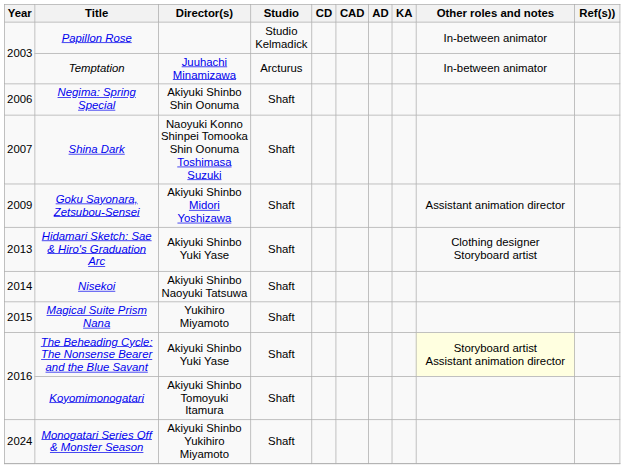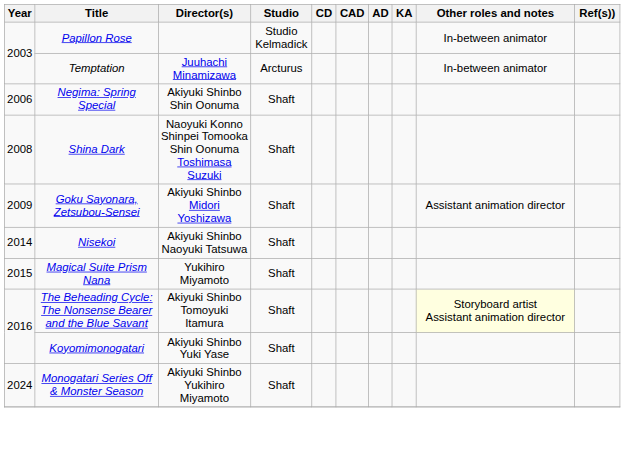Shina Dark | Year: 2007 -> 2008
- row: 2013 | Hidamari Sketch: Sae & Hiro's Graduation Arc | Akiyuki Shinbo Yuki Yase | Shaft | Clothing designer Storyboard artist
The Beheading Cycle: The Nonsense Bearer and the Blue Savant | Director(s): Akiyuki Shinbo Yuki Yase -> Akiyuki Shinbo Tomoyuki Itamura
Koyomimonogatari | Director(s): Akiyuki Shinbo Tomoyuki Itamura -> Akiyuki Shinbo Yuki Yase
